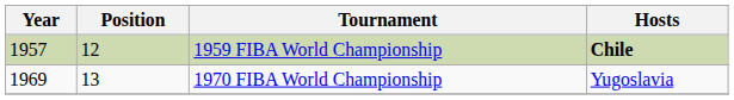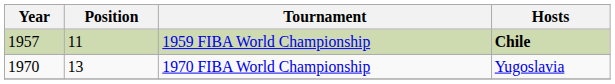1959 FIBA World Championship | Position: 12 -> 11
1970 FIBA World Championship | Year: 1969 -> 1970
